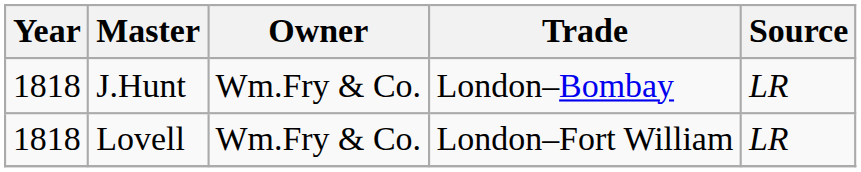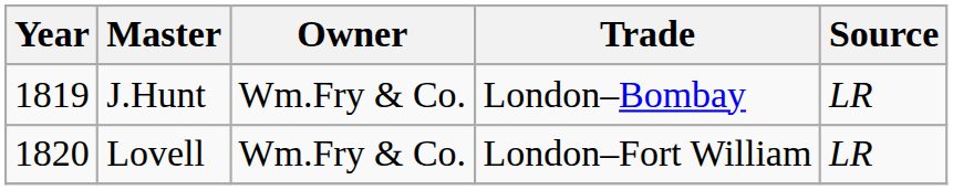J.Hunt | Year: 1818 -> 1819
Lovell | Year: 1818 -> 1820
